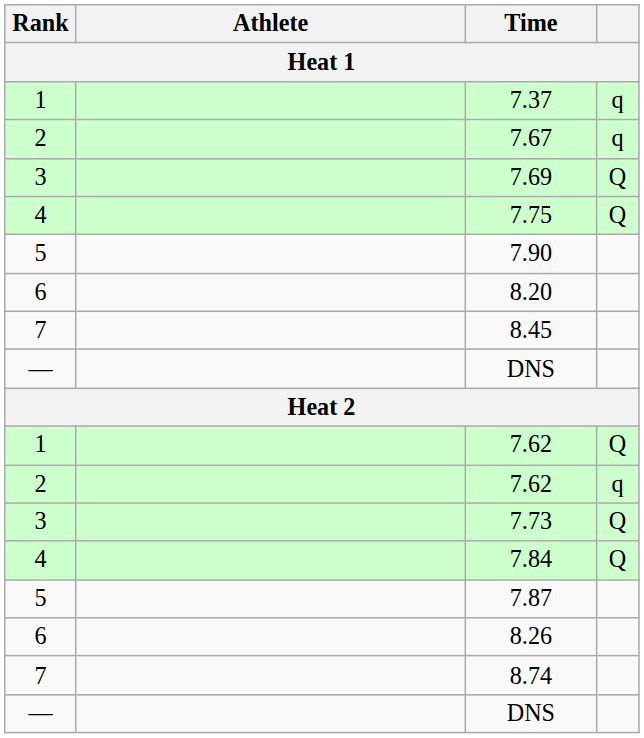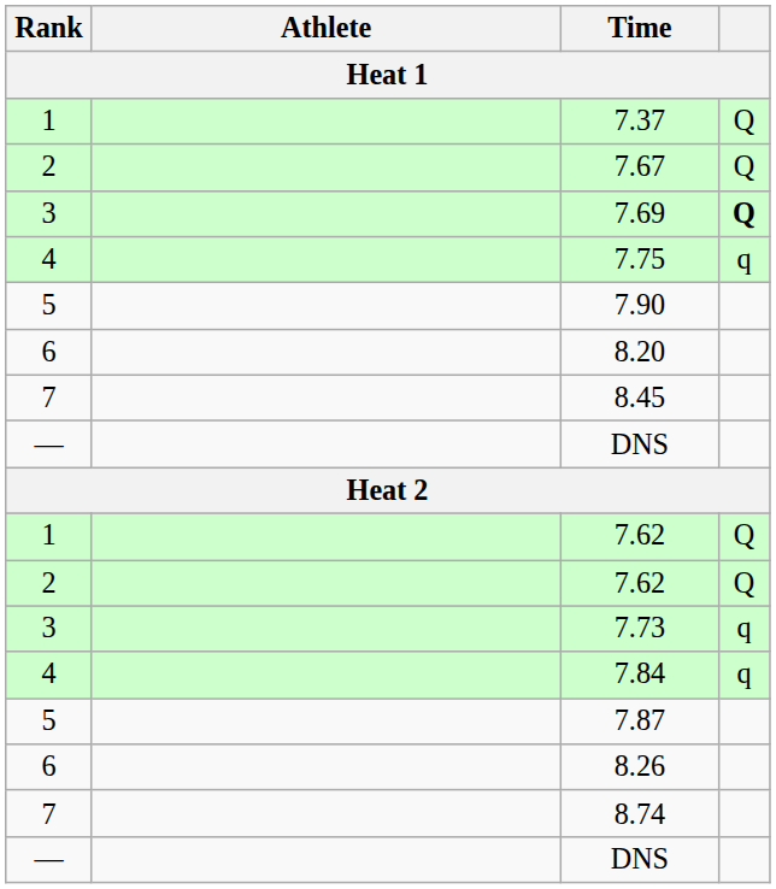7.37 | column 4: q -> Q
7.67 | column 4: q -> Q
7.69 | column 4: normal -> bold
7.75 | column 4: Q -> q
2 / 7.62 | column 4: q -> Q
7.73 | column 4: Q -> q
7.84 | column 4: Q -> q
